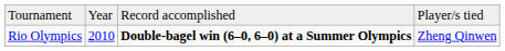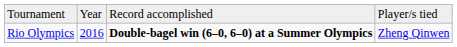Rio Olympics | column 2: 2010 -> 2016
